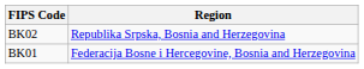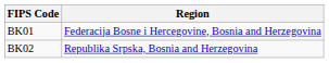rows swapped: BK01 <-> BK02
